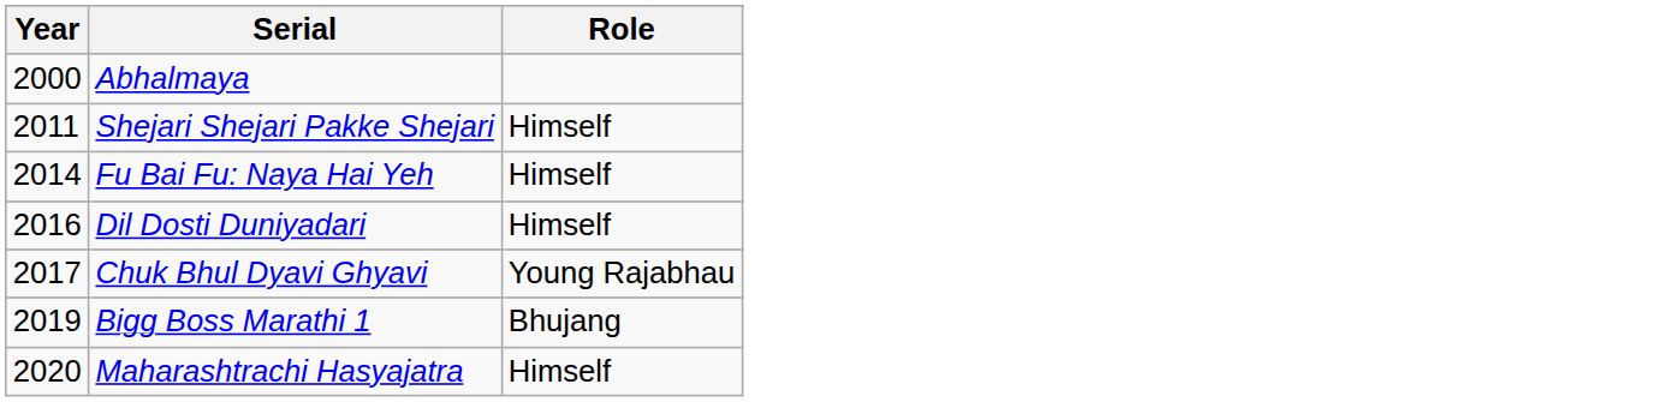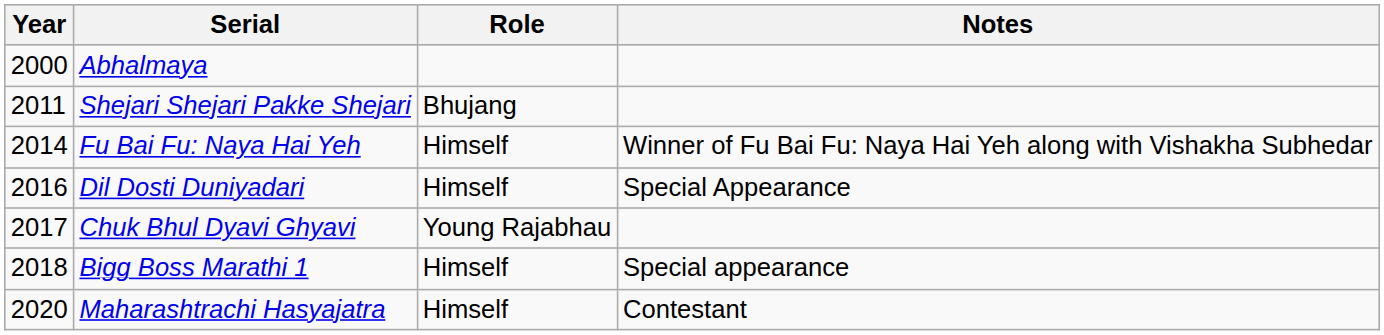+ column: Notes | Winner of Fu Bai Fu: Naya Hai Yeh along with Vishakha Subhedar | Special Appearance | Special appearance | Contestant
Shejari Shejari Pakke Shejari | Role: Himself -> Bhujang
Bigg Boss Marathi 1 | Year: 2019 -> 2018
Bigg Boss Marathi 1 | Role: Bhujang -> Himself
